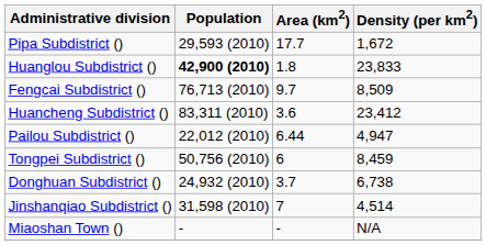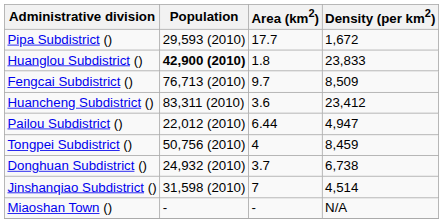Tongpei Subdistrict () | Area (km2): 6 -> 4
